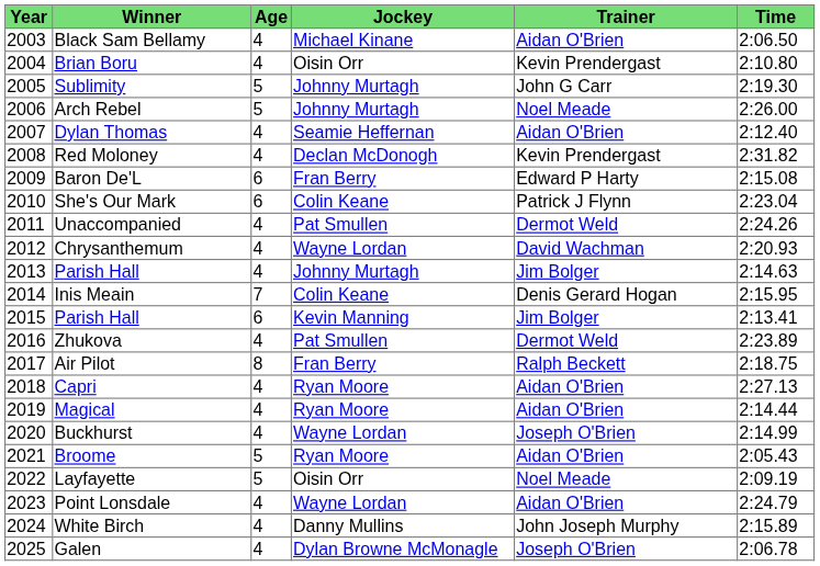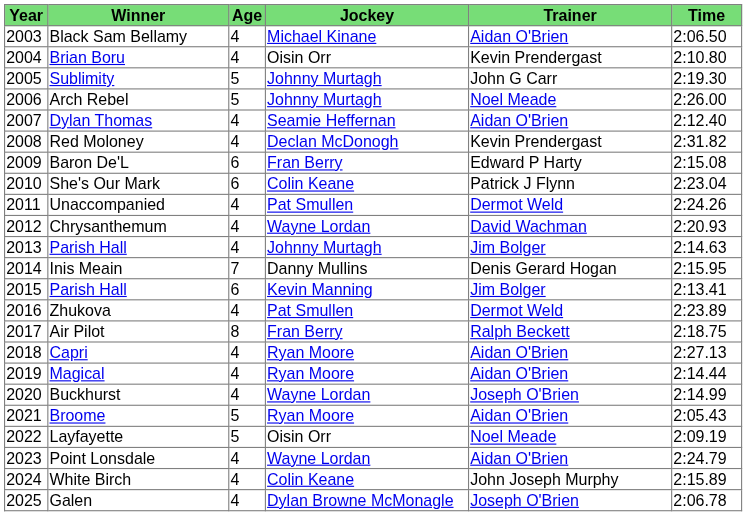Inis Meain | Jockey: Colin Keane -> Danny Mullins
White Birch | Jockey: Danny Mullins -> Colin Keane
